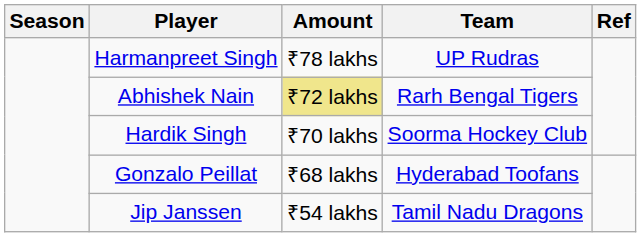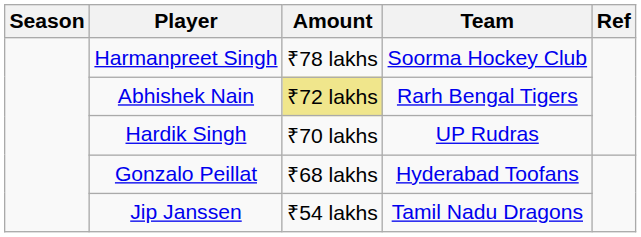Harmanpreet Singh | Team: UP Rudras -> Soorma Hockey Club
Hardik Singh | Team: Soorma Hockey Club -> UP Rudras
